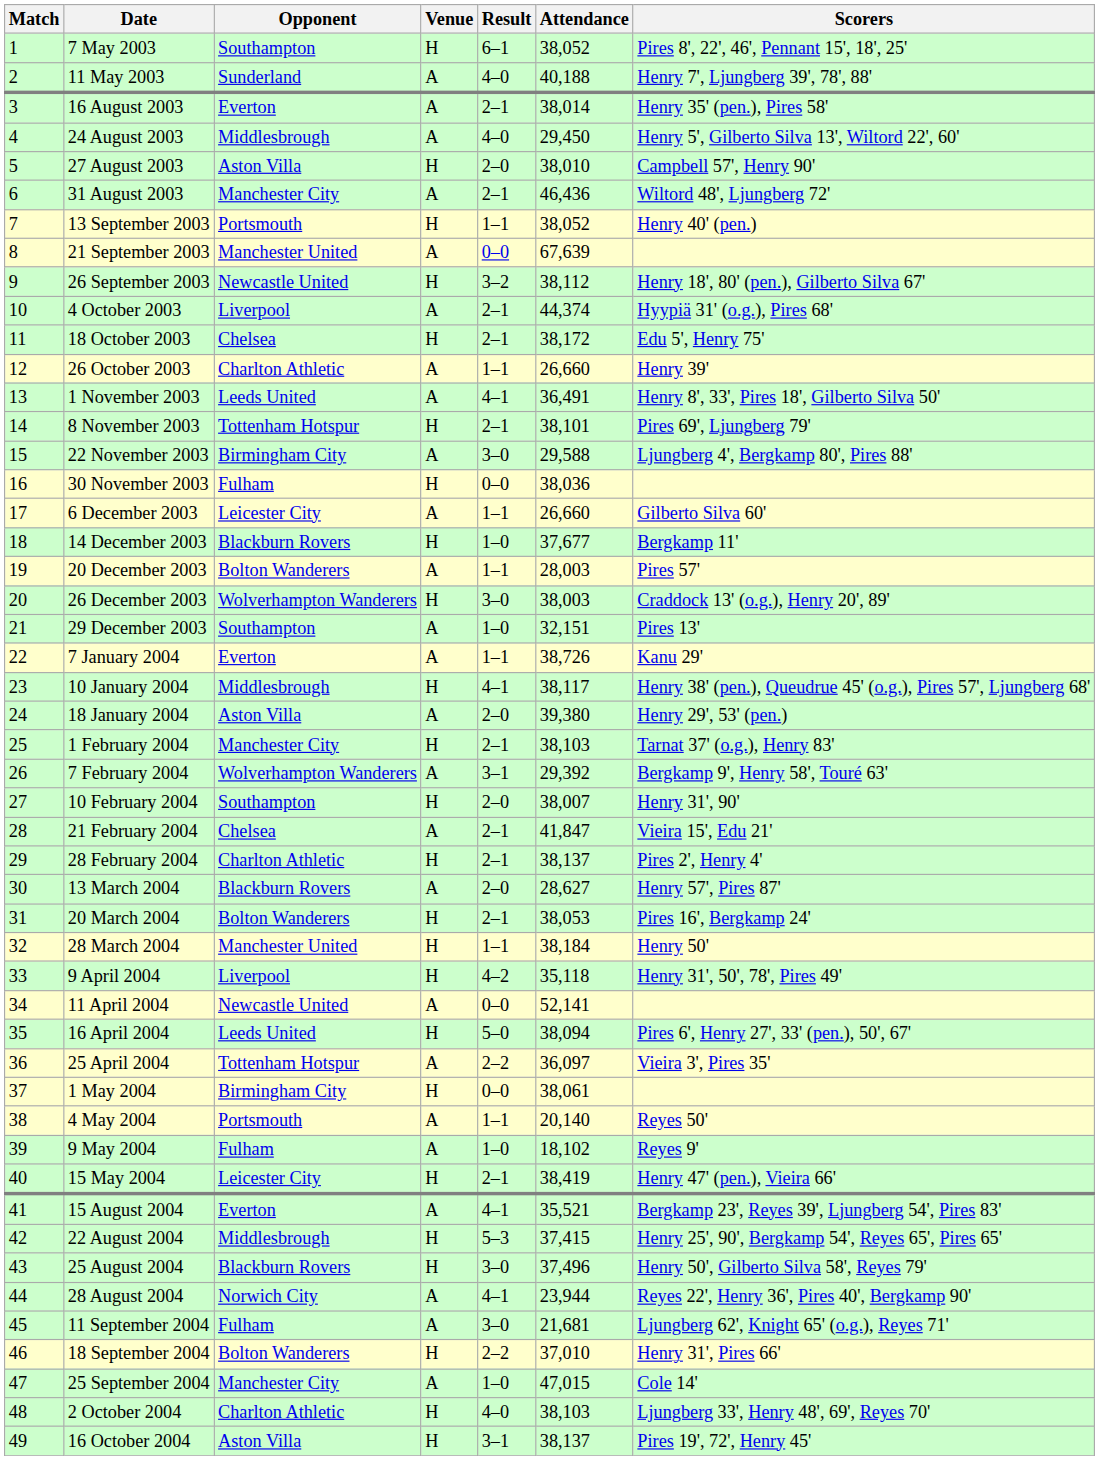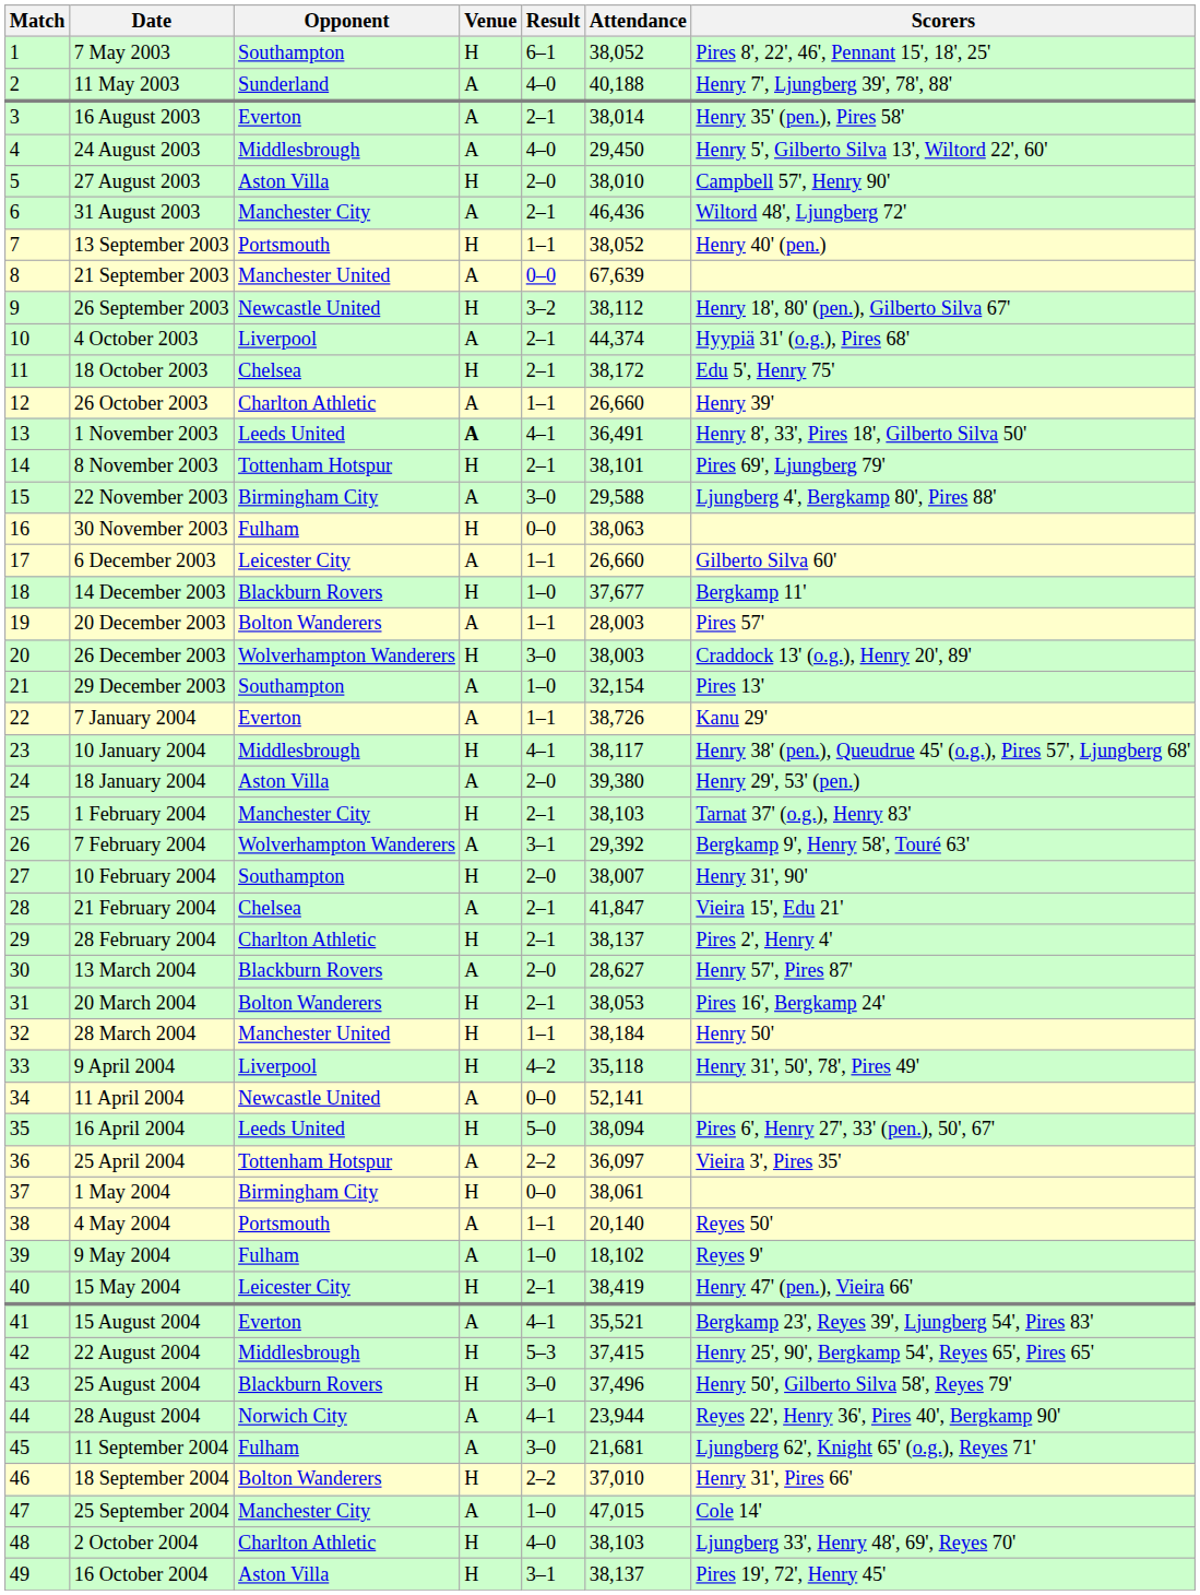1 November 2003 | Venue: normal -> bold
30 November 2003 | Attendance: 38,036 -> 38,063
29 December 2003 | Attendance: 32,151 -> 32,154
